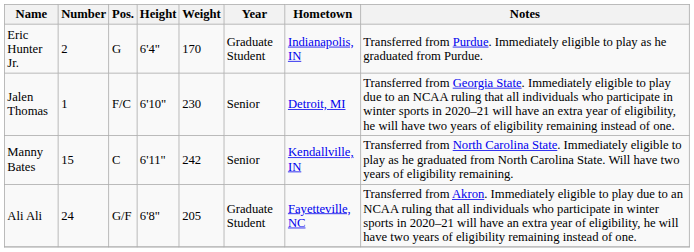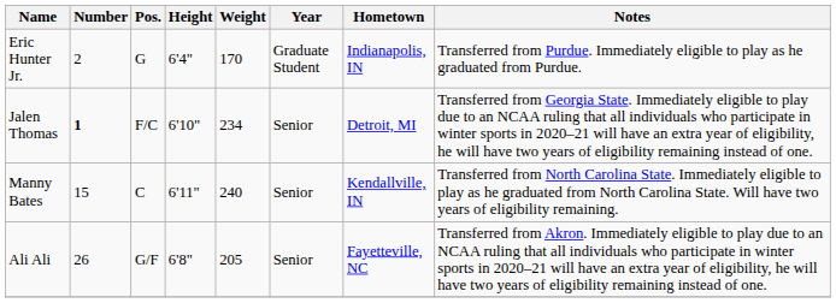Jalen Thomas | Number: normal -> bold
Jalen Thomas | Weight: 230 -> 234
Manny Bates | Weight: 242 -> 240
Ali Ali | Number: 24 -> 26
Ali Ali | Year: Graduate Student -> Senior
